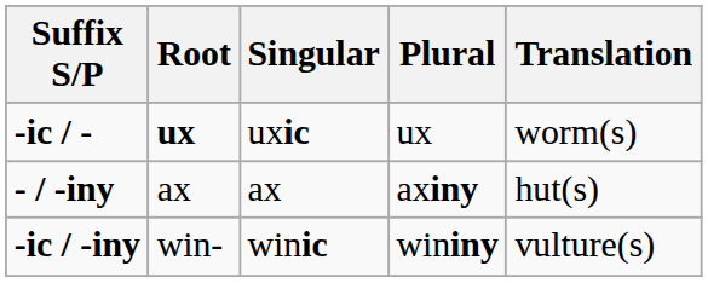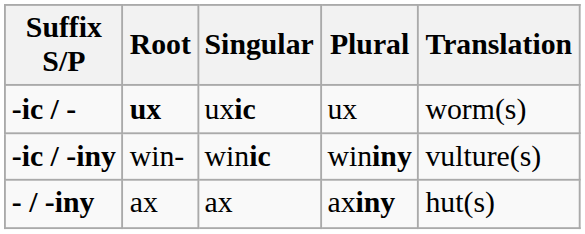rows swapped: - / -iny <-> -ic / -iny
